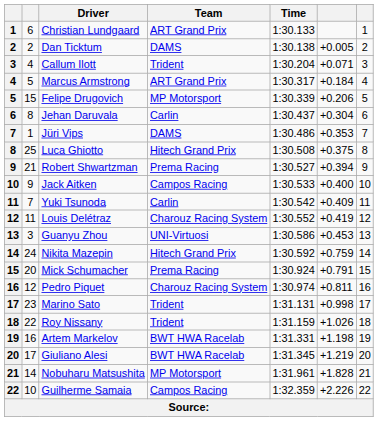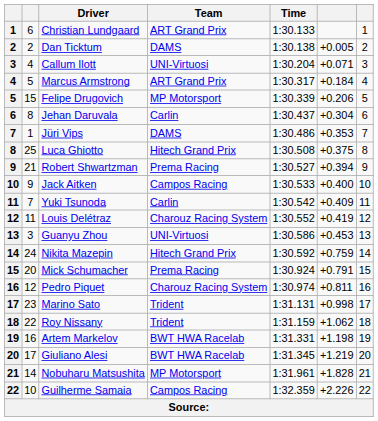Callum Ilott | Team: Trident -> UNI-Virtuosi
Roy Nissany | column 6: +1.026 -> +1.062
